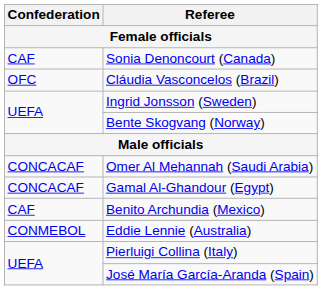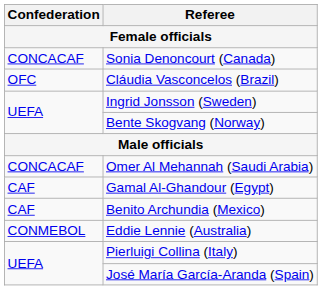Sonia Denoncourt (Canada) | Confederation: CAF -> CONCACAF
Gamal Al-Ghandour (Egypt) | Confederation: CONCACAF -> CAF
